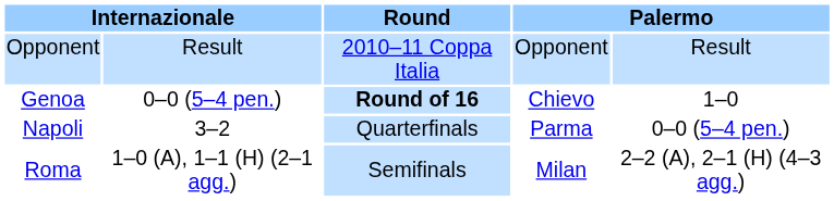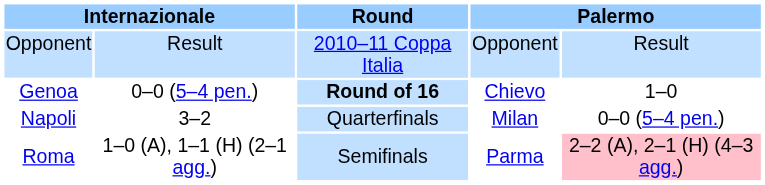Napoli | column 4: Parma -> Milan
Roma | column 4: Milan -> Parma
Roma | column 5: no background -> pink background
